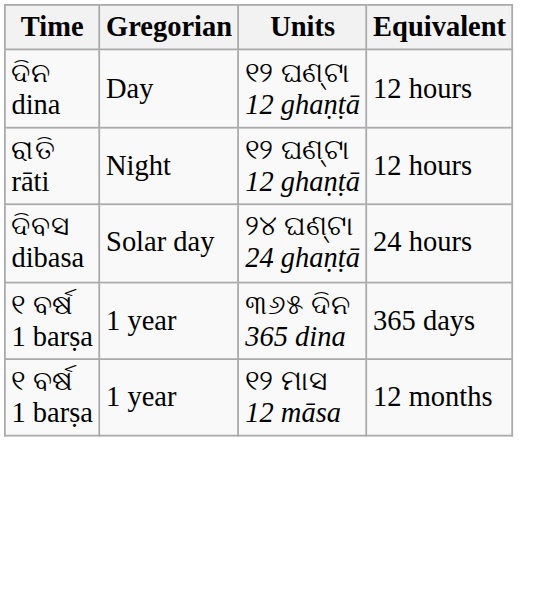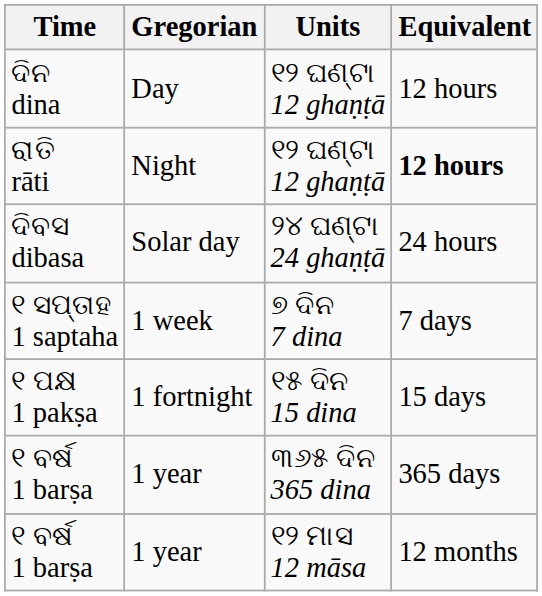ରାତି rāti | Equivalent: normal -> bold
+ row: ୧ ସପ୍ତାହ 1 saptaha | 1 week | ୭ ଦିନ 7 dina | 7 days
+ row: ୧ ପକ୍ଷ 1 pakṣa | 1 fortnight | ୧୫ ଦିନ 15 dina | 15 days
